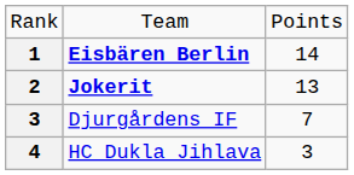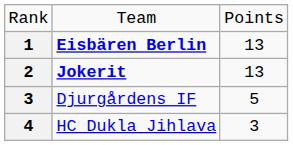Eisbären Berlin | column 3: 14 -> 13
Djurgårdens IF | column 3: 7 -> 5
